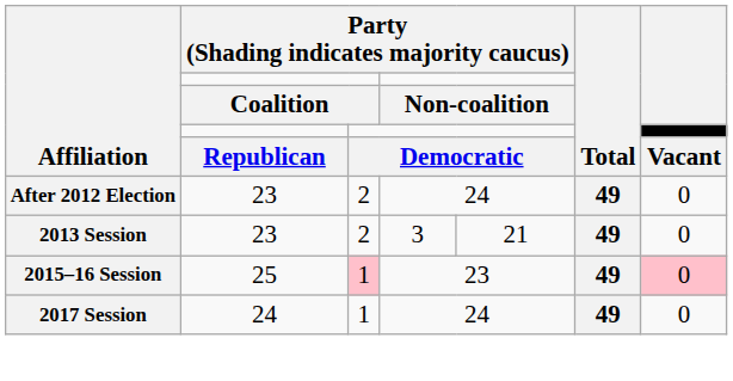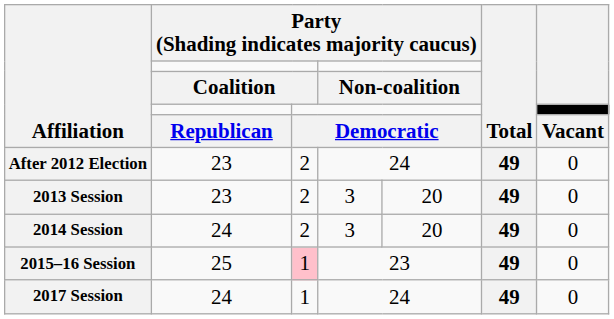2013 Session | column 5: 21 -> 20
+ row: 2014 Session | 24 | 2 | 3 | 20 | 49 | 0
2015–16 Session | column 7: pink background -> no background
